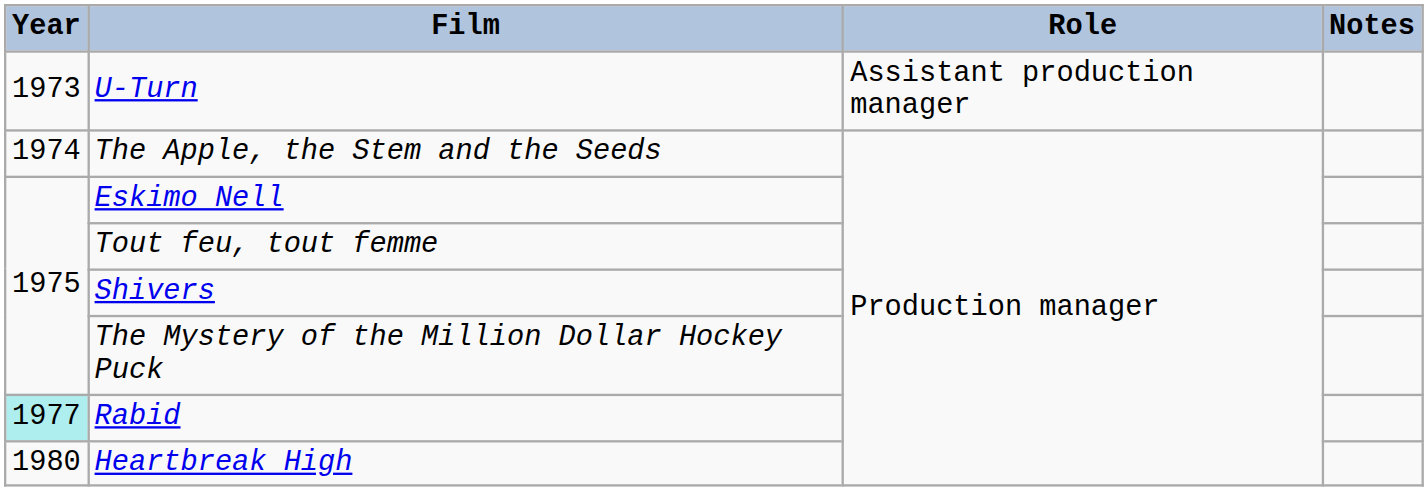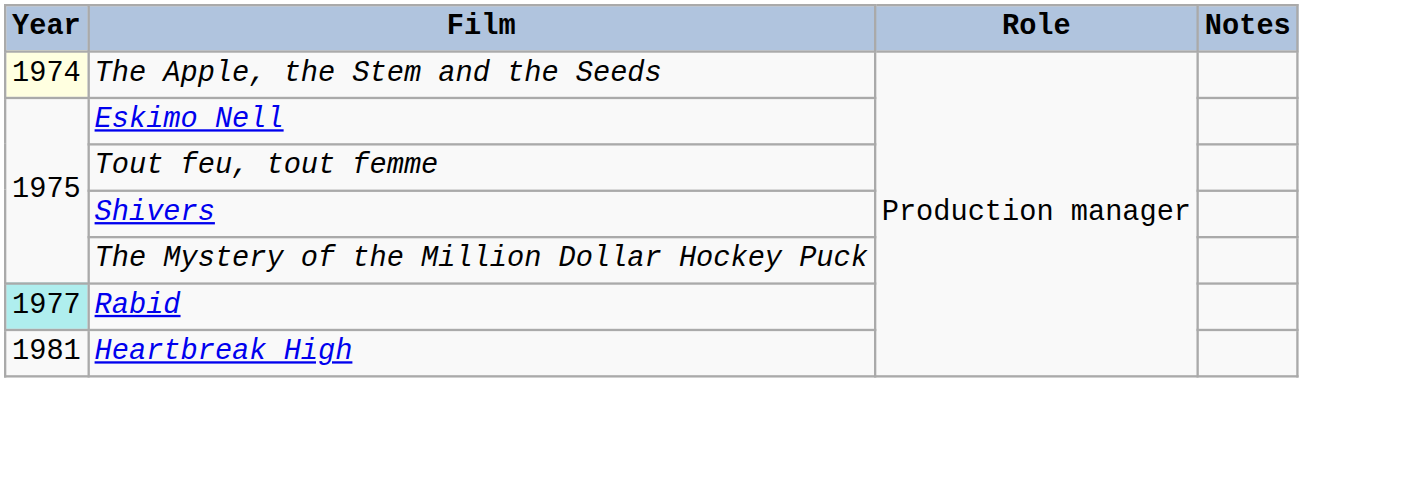- row: 1973 | U-Turn | Assistant production manager
The Apple, the Stem and the Seeds | Year: no background -> lightyellow background
Heartbreak High | Year: 1980 -> 1981
